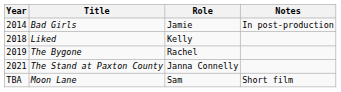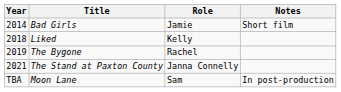Bad Girls | Notes: In post-production -> Short film
Moon Lane | Notes: Short film -> In post-production
